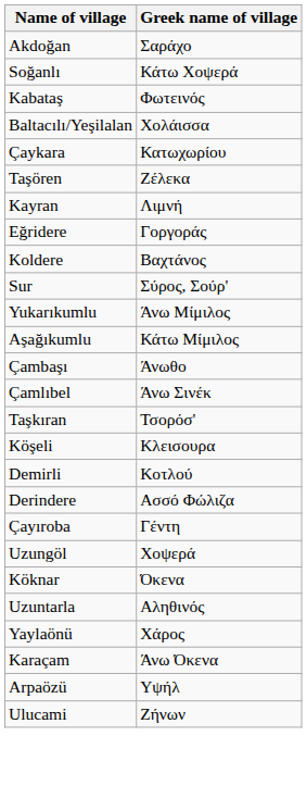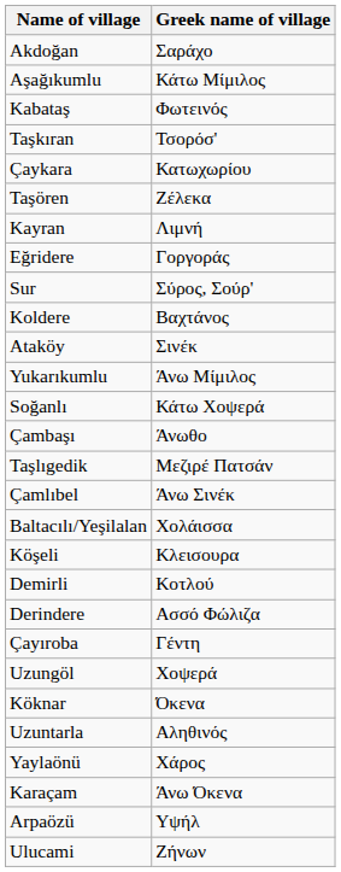rows swapped: Soğanlı <-> Aşağıkumlu
rows swapped: Baltacılı/Yeşilalan <-> Taşkıran
rows swapped: Sur <-> Koldere
+ row: Ataköy | Σινέκ
+ row: Taşlıgedik | Μεζιρέ Πατσάν
